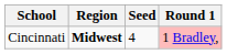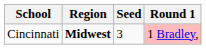Cincinnati | Seed: 4 -> 3
